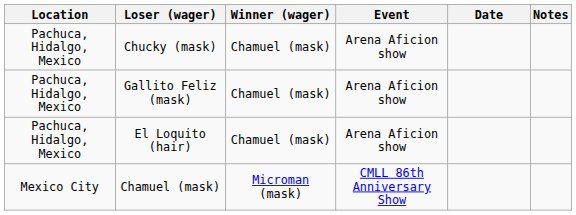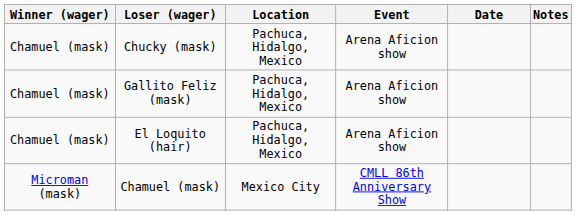columns swapped: Winner (wager) <-> Location
